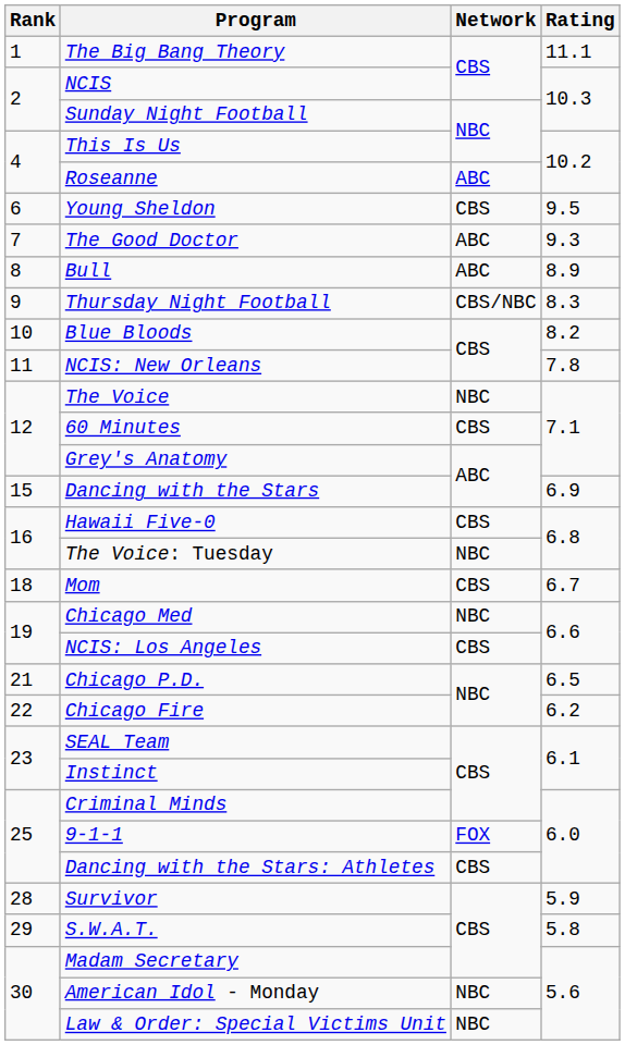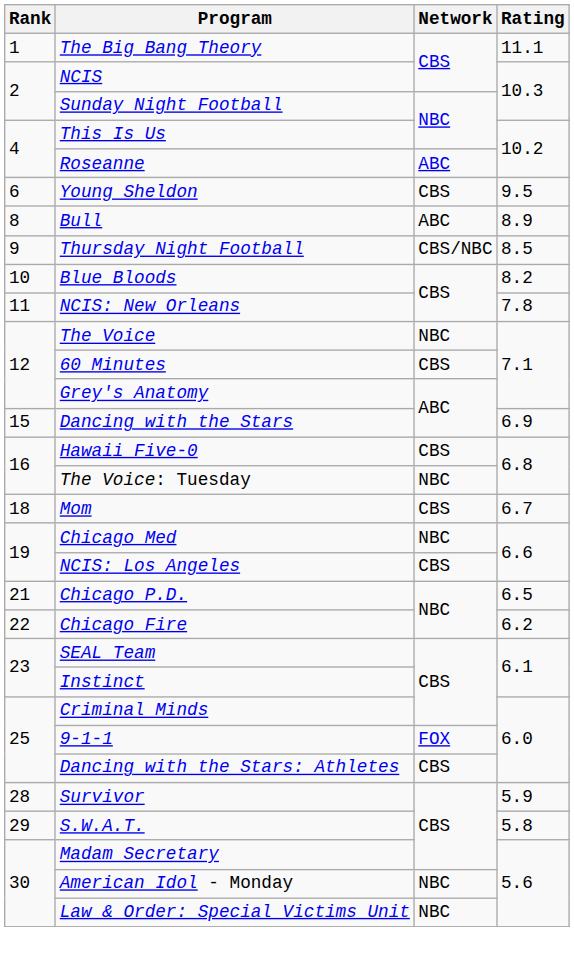- row: 7 | The Good Doctor | ABC | 9.3
Thursday Night Football | Rating: 8.3 -> 8.5
